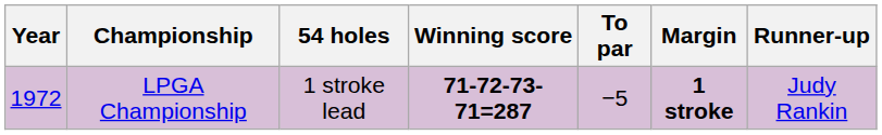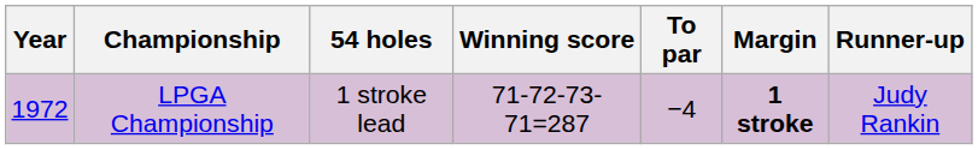LPGA Championship | Winning score: bold -> normal
LPGA Championship | To par: −5 -> −4
